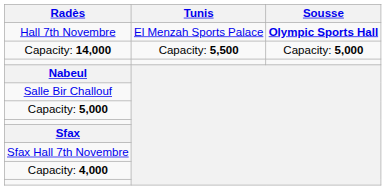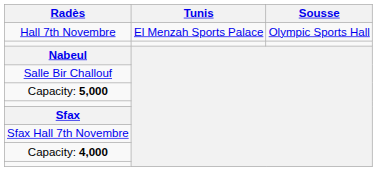Hall 7th Novembre | Sousse: bold -> normal
- row: Capacity: 14,000 | Capacity: 5,500 | Capacity: 5,000
